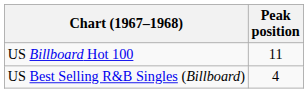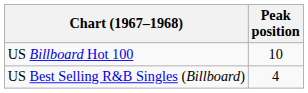US Billboard Hot 100 | Peak position: 11 -> 10
